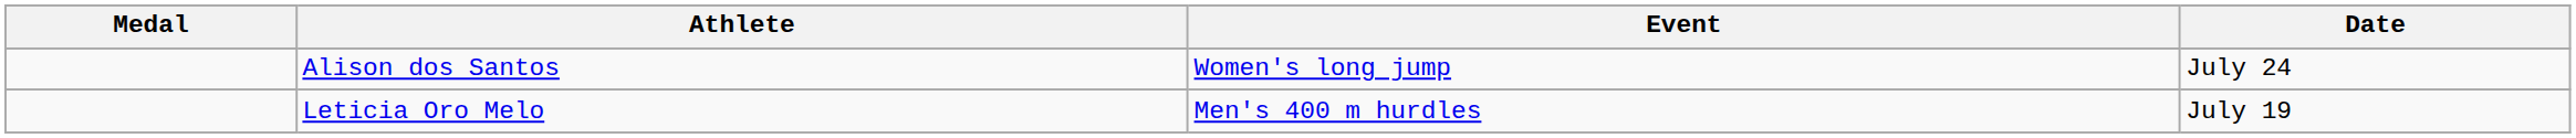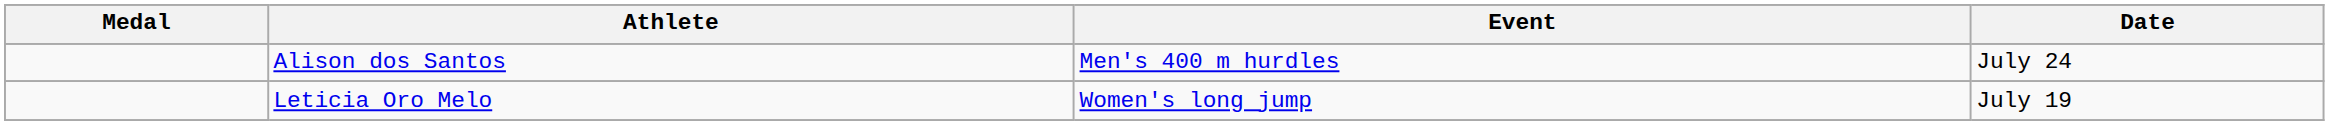Alison dos Santos | Event: Women's long jump -> Men's 400 m hurdles
Leticia Oro Melo | Event: Men's 400 m hurdles -> Women's long jump
